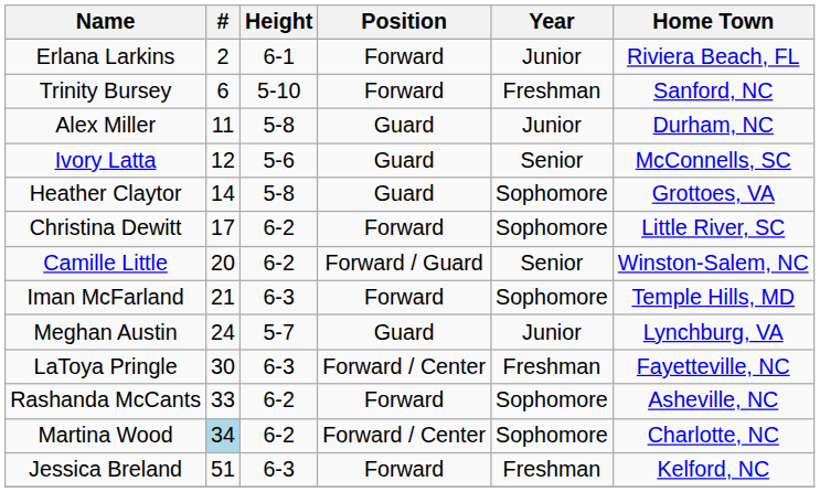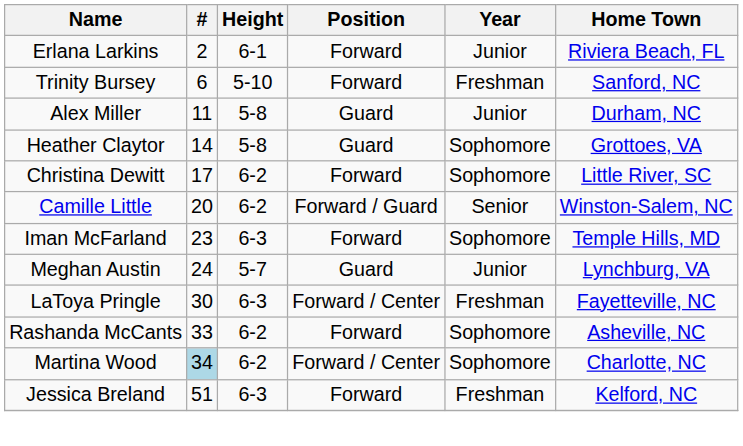- row: Ivory Latta | 12 | 5-6 | Guard | Senior | McConnells, SC
Iman McFarland | #: 21 -> 23
